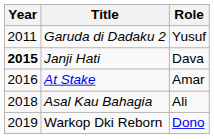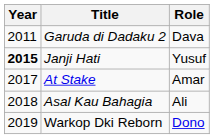Garuda di Dadaku 2 | Role: Yusuf -> Dava
Janji Hati | Role: Dava -> Yusuf
At Stake | Year: 2016 -> 2017
